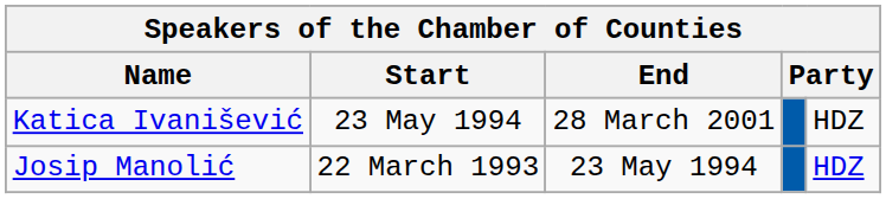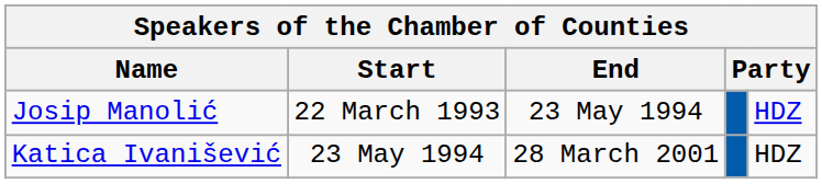rows swapped: Josip Manolić <-> Katica Ivanišević
